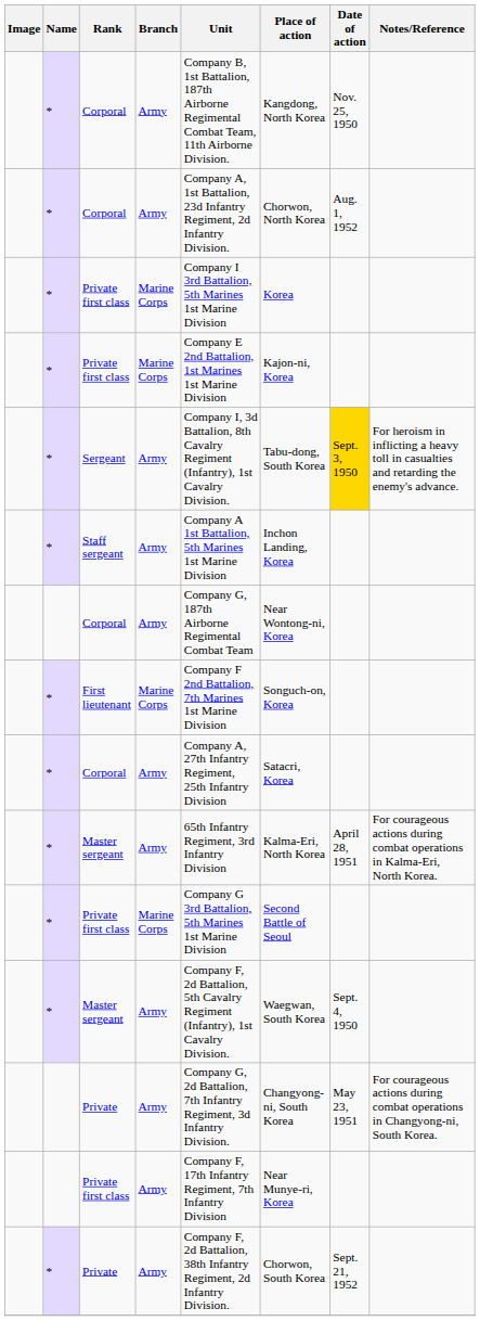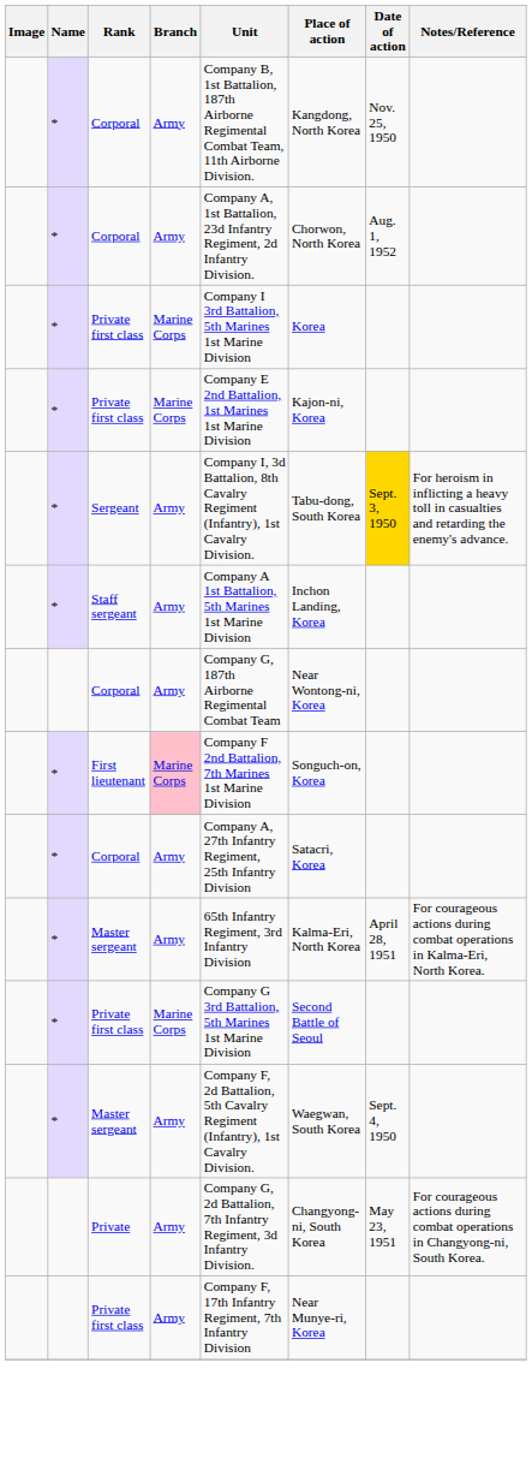First lieutenant | Branch: no background -> pink background
- row: * | Private | Army | Company F, 2d Battalion, 38th Infantry Regiment, 2d Infantry Division. | Chorwon, South Korea | Sept. 21, 1952
